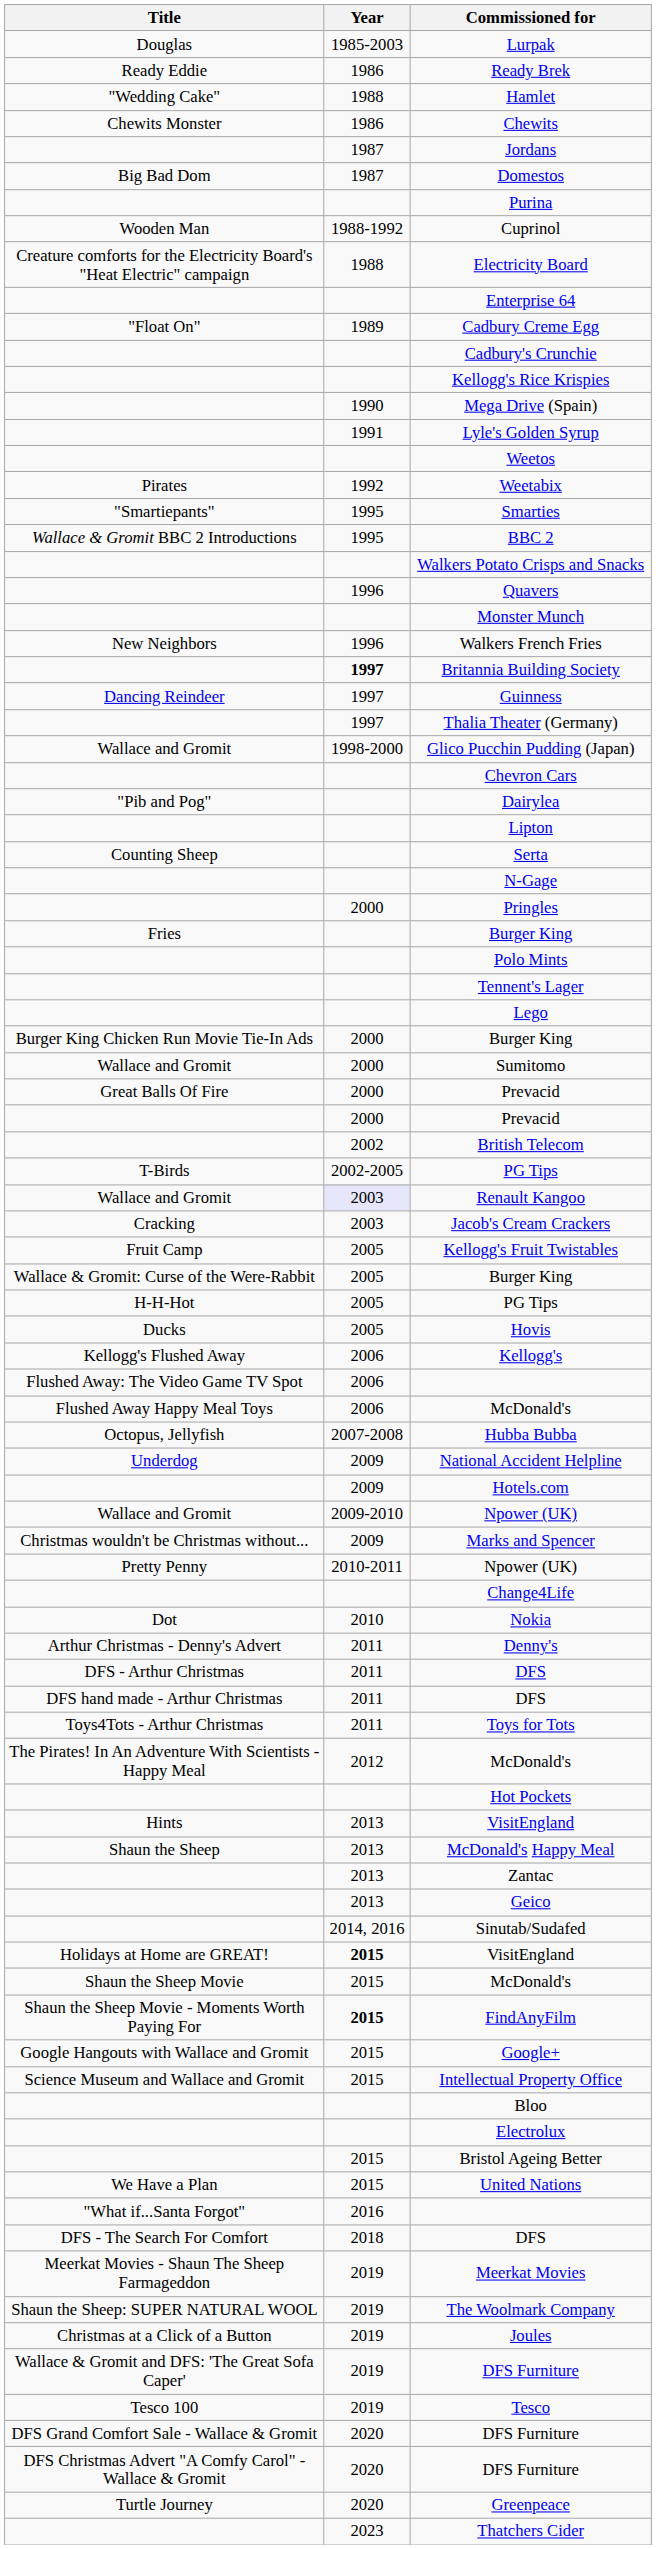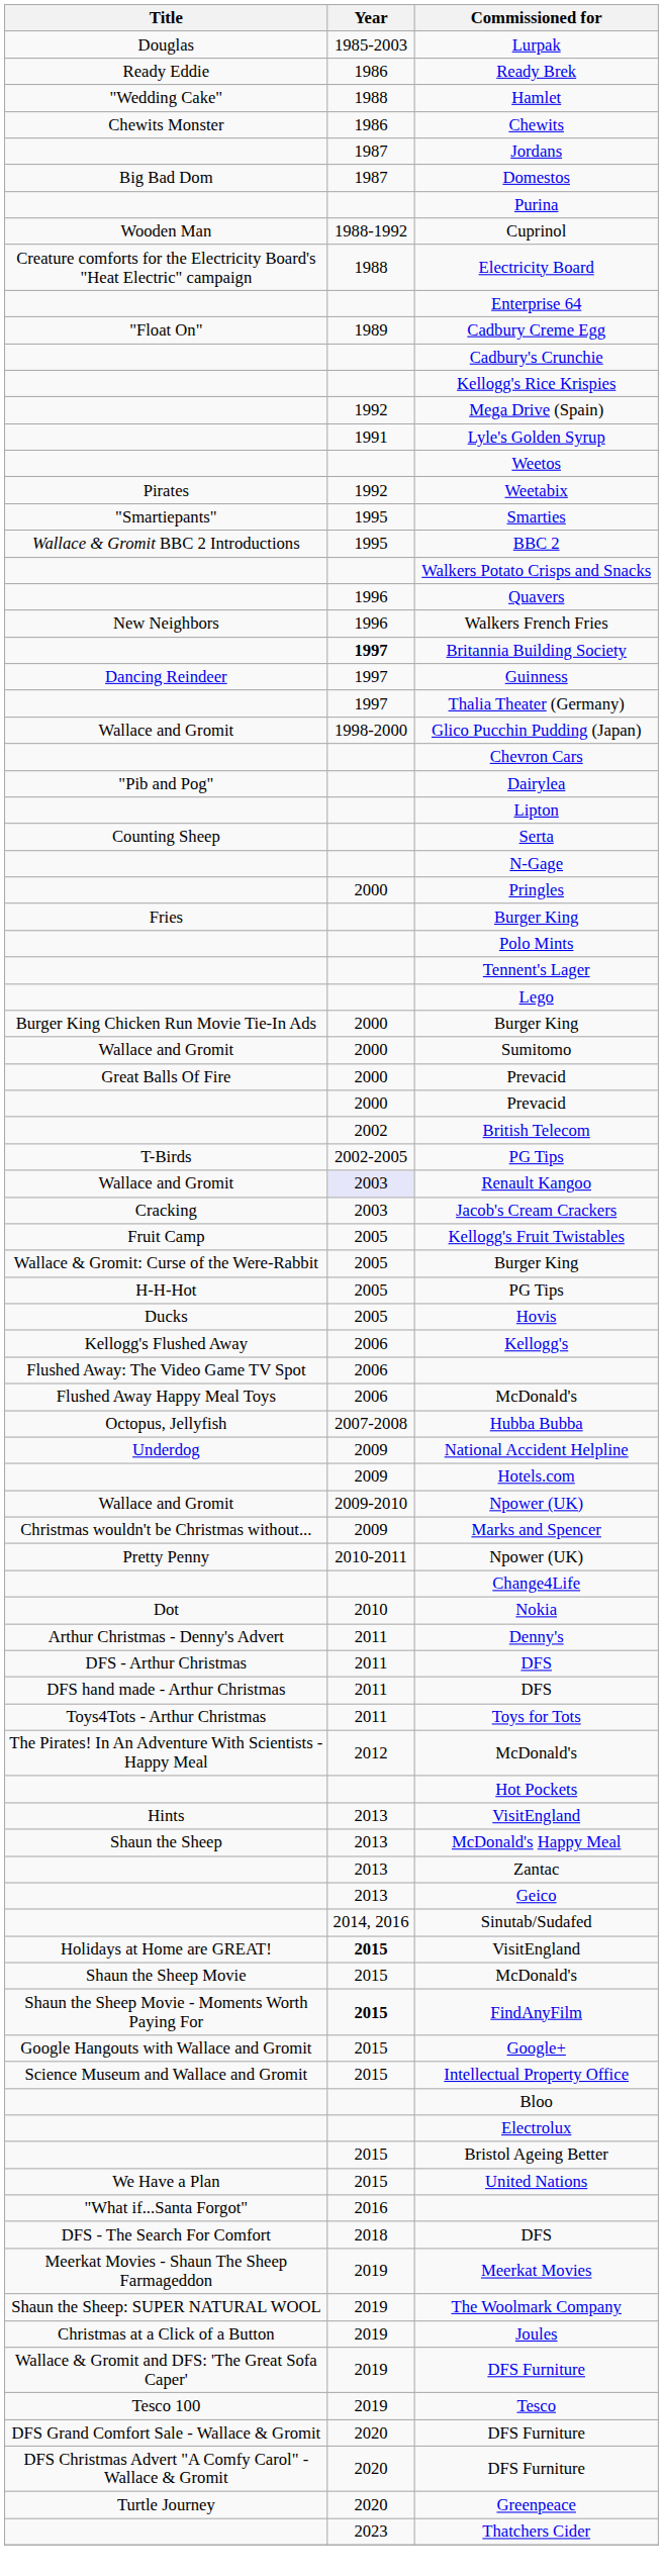Mega Drive (Spain) | Year: 1990 -> 1992
- row: Monster Munch
